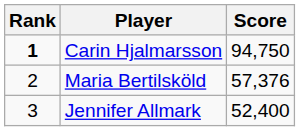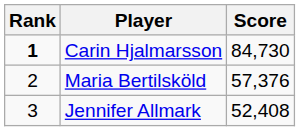Carin Hjalmarsson | Score: 94,750 -> 84,730
Jennifer Allmark | Score: 52,400 -> 52,408
